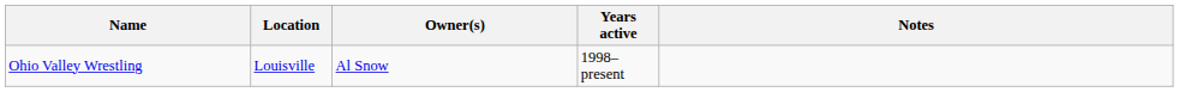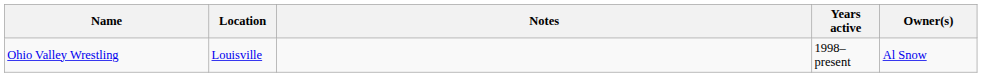columns swapped: Owner(s) <-> Notes
